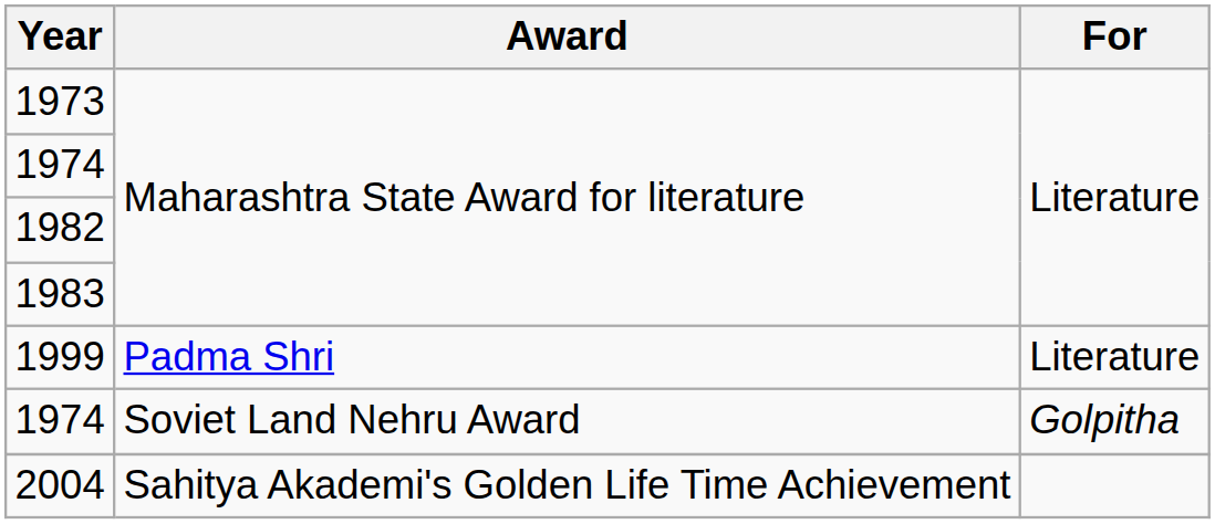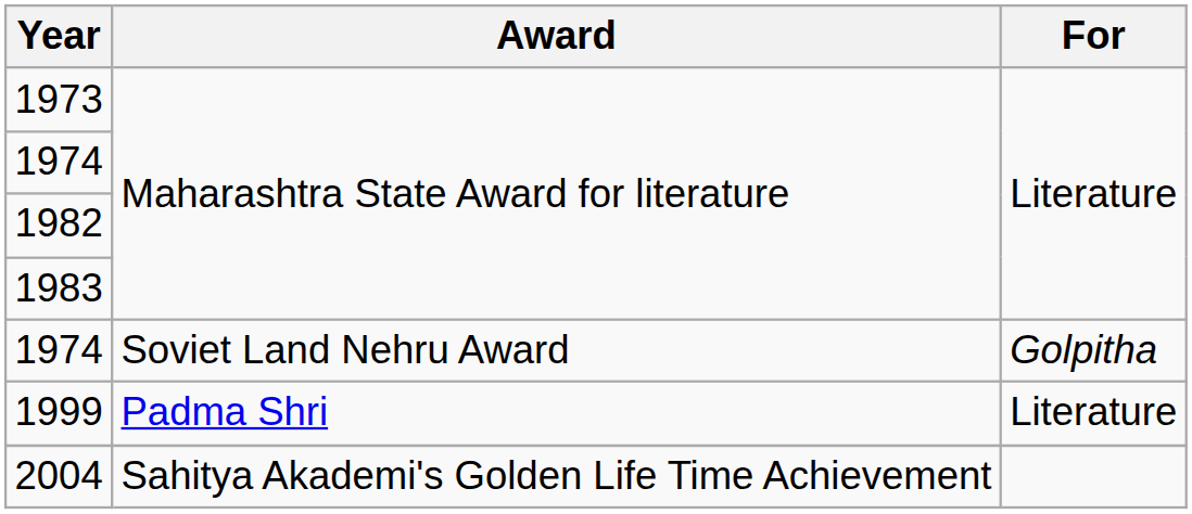rows swapped: 1974 / Soviet Land Nehru Award <-> 1999
